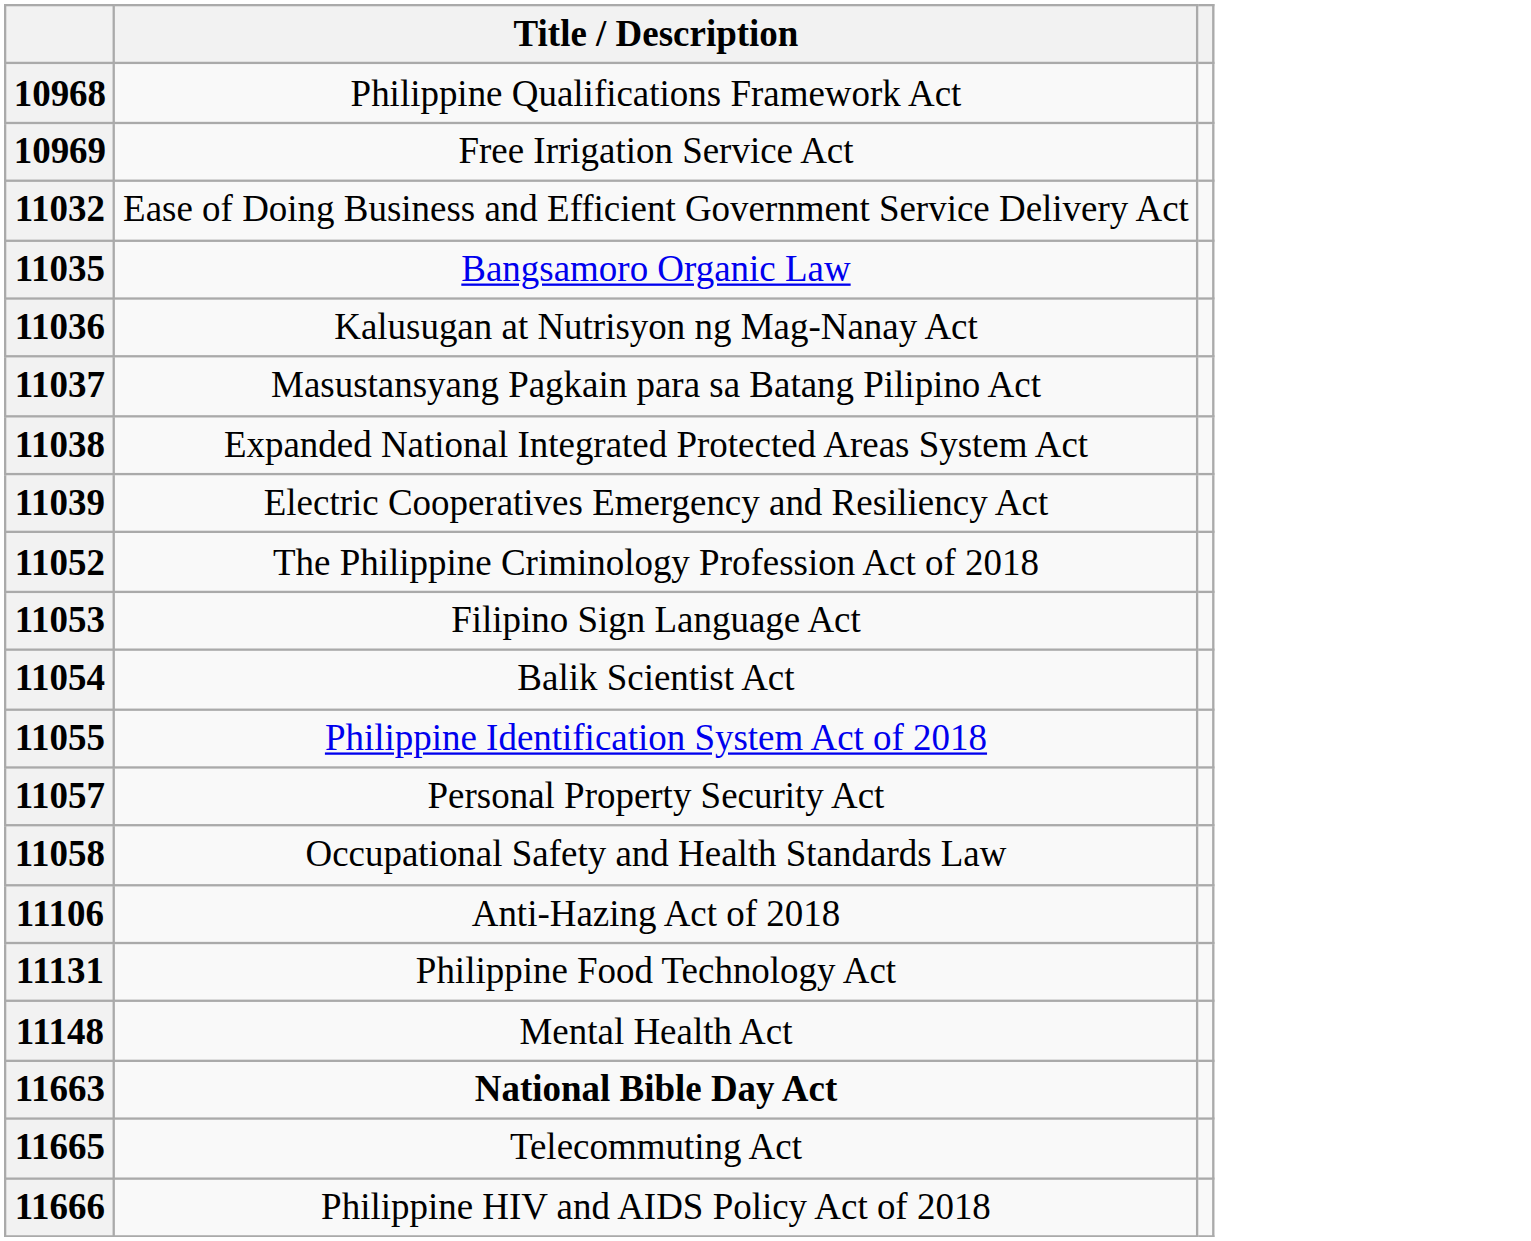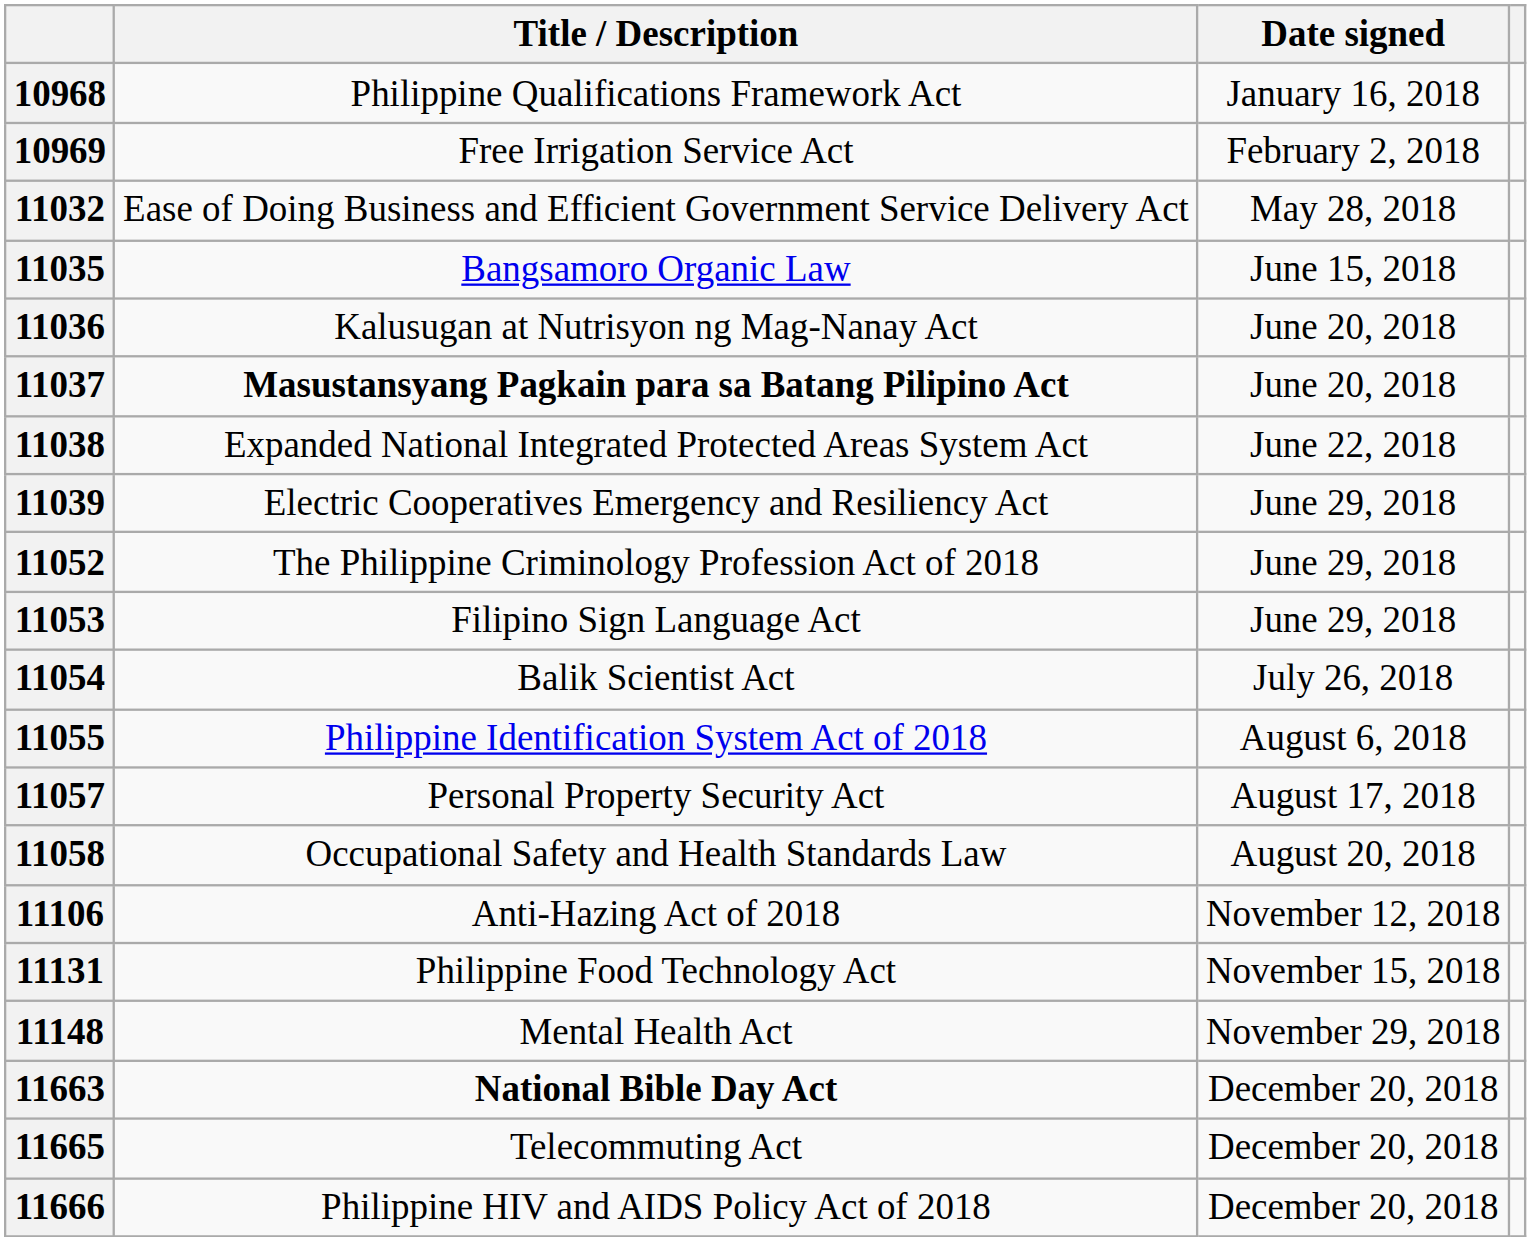+ column: Date signed | January 16, 2018 | February 2, 2018 | May 28, 2018 | June 15, 2018 | June 20, 2018 | June 20, 2018 | June 22, 2018 | June 29, 2018 | June 29, 2018 | June 29, 2018 | July 26, 2018 | August 6, 2018 | August 17, 2018 | August 20, 2018 | November 12, 2018 | November 15, 2018 | November 29, 2018 | December 20, 2018 | December 20, 2018 | December 20, 2018
11037 | Title / Description: normal -> bold
